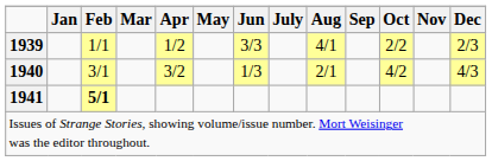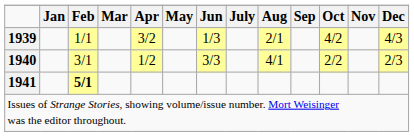1939 | Apr: 1/2 -> 3/2
1939 | Jun: 3/3 -> 1/3
1939 | Aug: 4/1 -> 2/1
1939 | Oct: 2/2 -> 4/2
1939 | Dec: 2/3 -> 4/3
1940 | Apr: 3/2 -> 1/2
1940 | Jun: 1/3 -> 3/3
1940 | Aug: 2/1 -> 4/1
1940 | Oct: 4/2 -> 2/2
1940 | Dec: 4/3 -> 2/3
